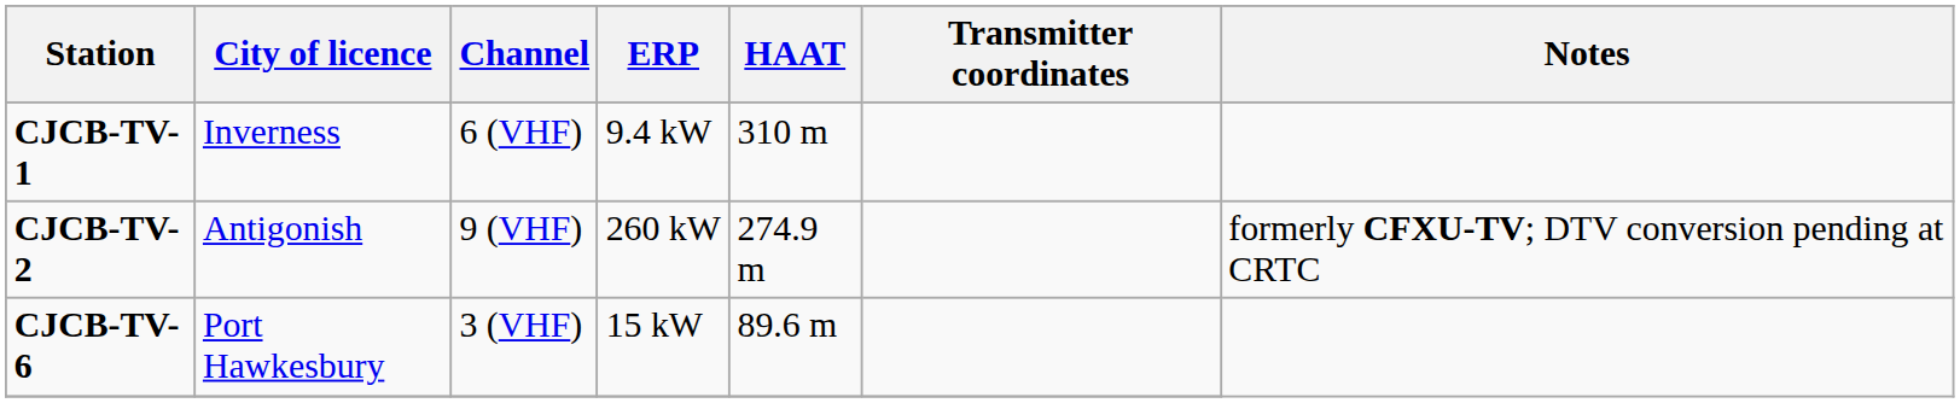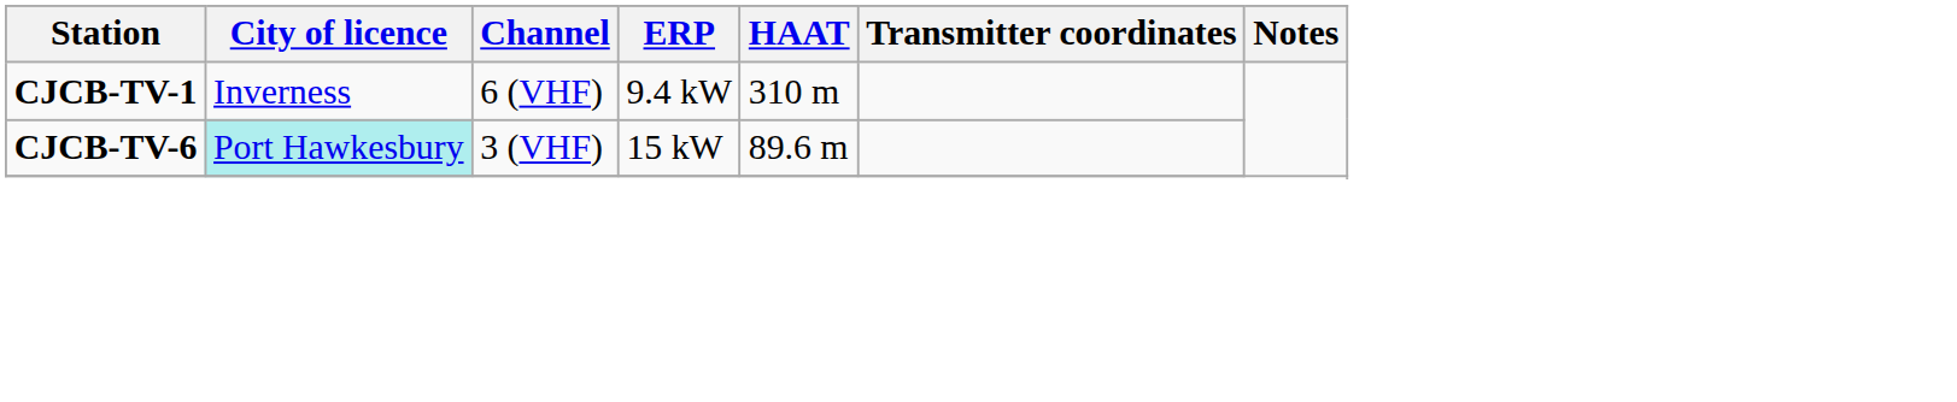- row: CJCB-TV-2 | Antigonish | 9 (VHF) | 260 kW | 274.9 m | formerly CFXU-TV; DTV conversion pending at CRTC
CJCB-TV-6 | City of licence: no background -> paleturquoise background
